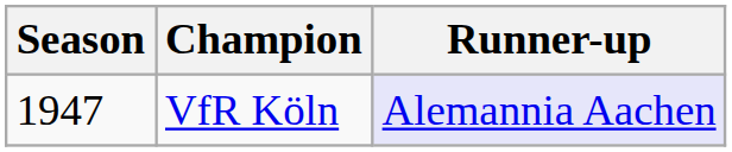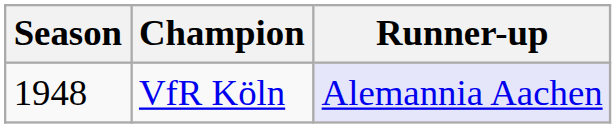VfR Köln | Season: 1947 -> 1948
